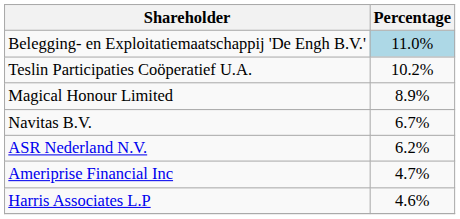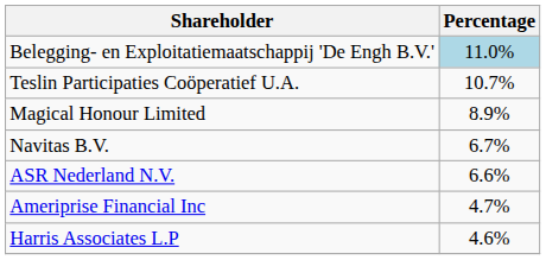Teslin Participaties Coöperatief U.A. | Percentage: 10.2% -> 10.7%
ASR Nederland N.V. | Percentage: 6.2% -> 6.6%
